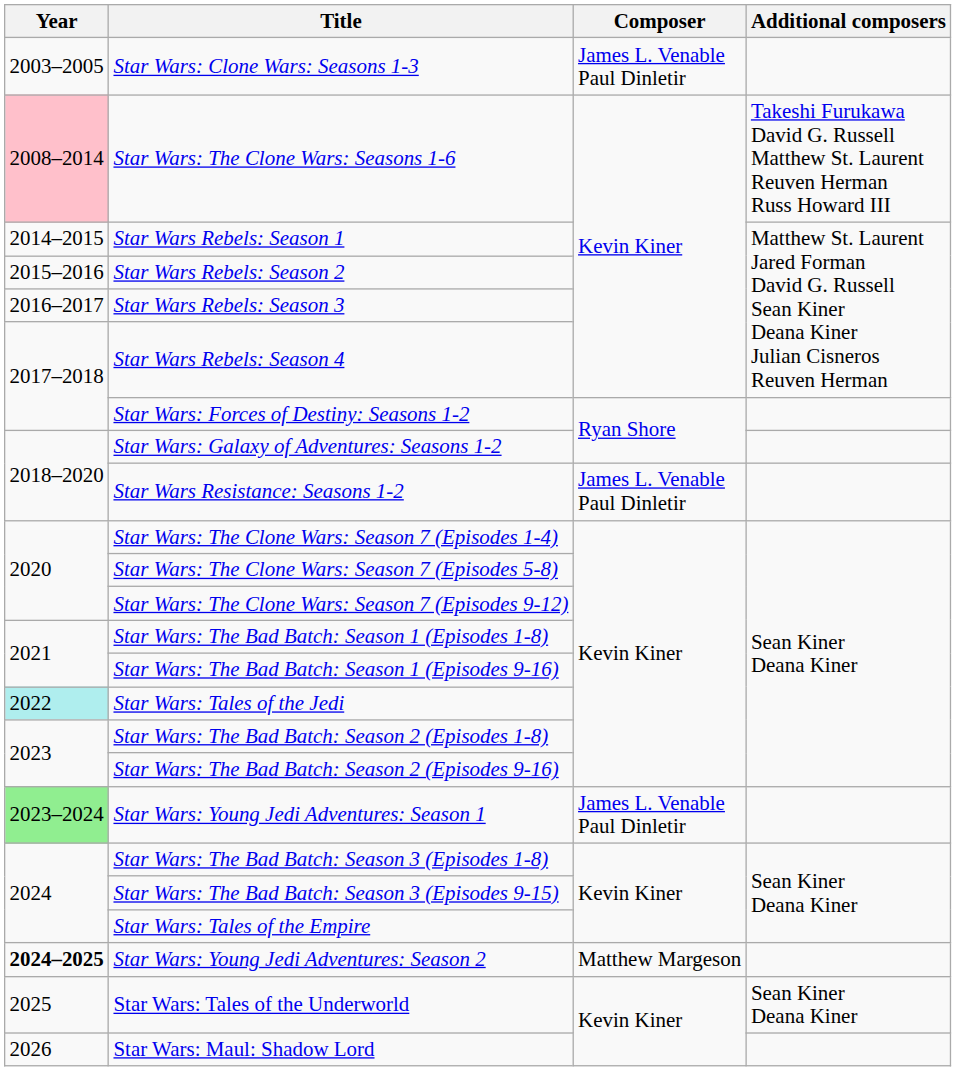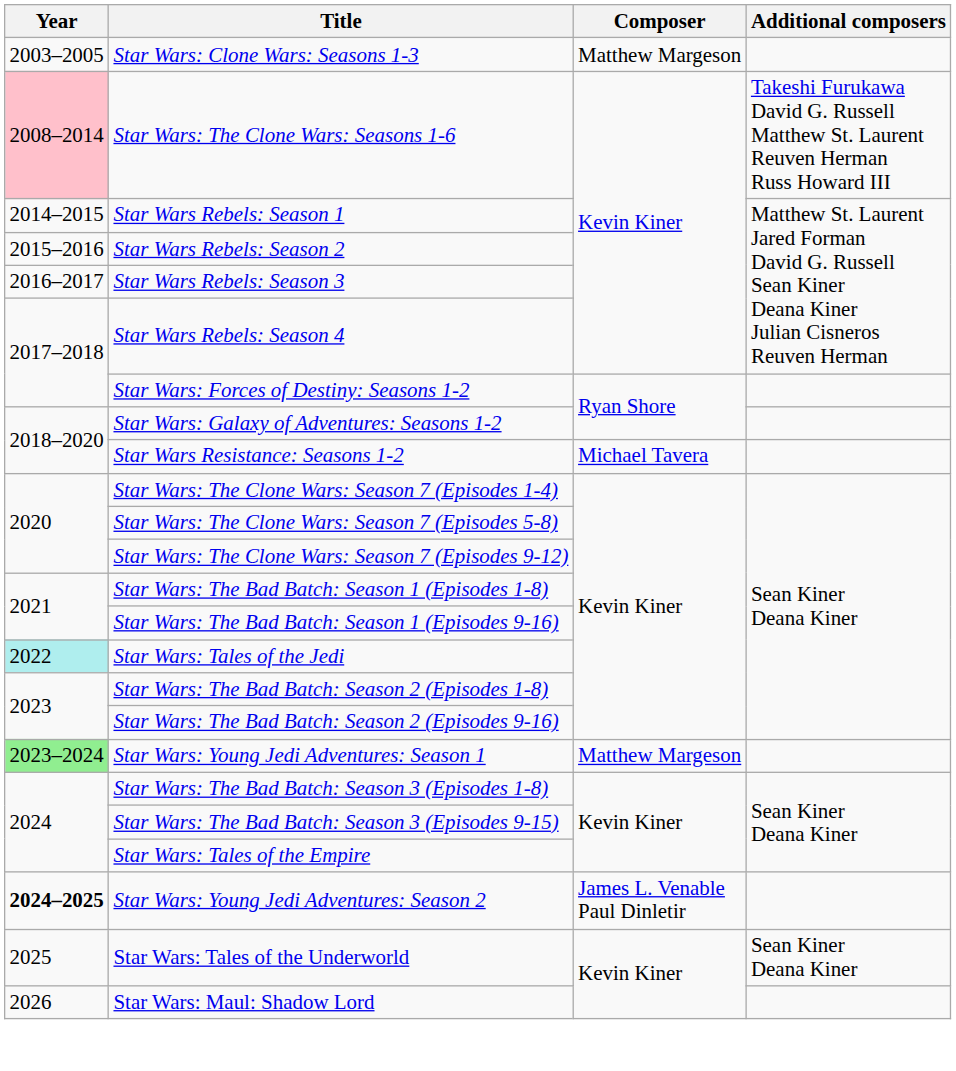Star Wars: Clone Wars: Seasons 1-3 | Composer: James L. Venable Paul Dinletir -> Matthew Margeson
Star Wars Resistance: Seasons 1-2 | Composer: James L. Venable Paul Dinletir -> Michael Tavera
Star Wars: Young Jedi Adventures: Season 1 | Composer: James L. Venable Paul Dinletir -> Matthew Margeson
Star Wars: Young Jedi Adventures: Season 2 | Composer: Matthew Margeson -> James L. Venable Paul Dinletir
